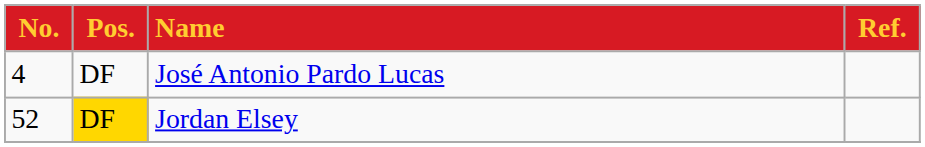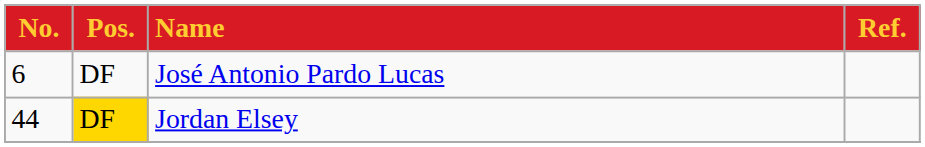José Antonio Pardo Lucas | No.: 4 -> 6
Jordan Elsey | No.: 52 -> 44
